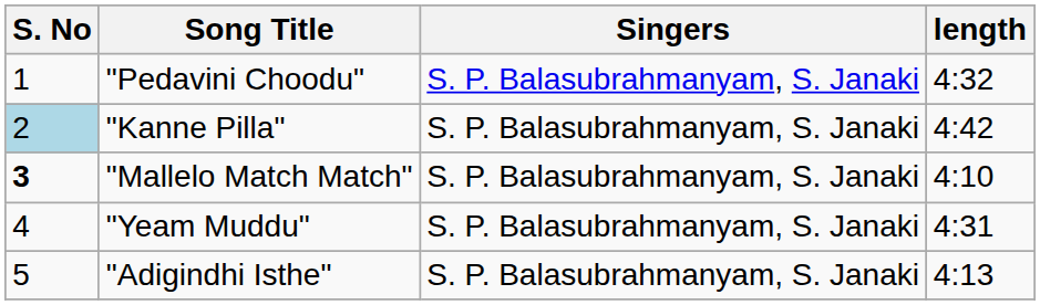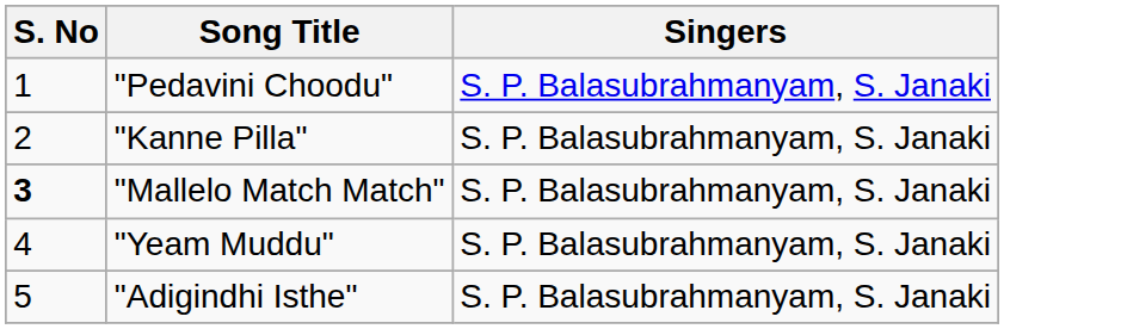- column: length | 4:32 | 4:42 | 4:10 | 4:31 | 4:13
"Kanne Pilla" | S. No: lightblue background -> no background
